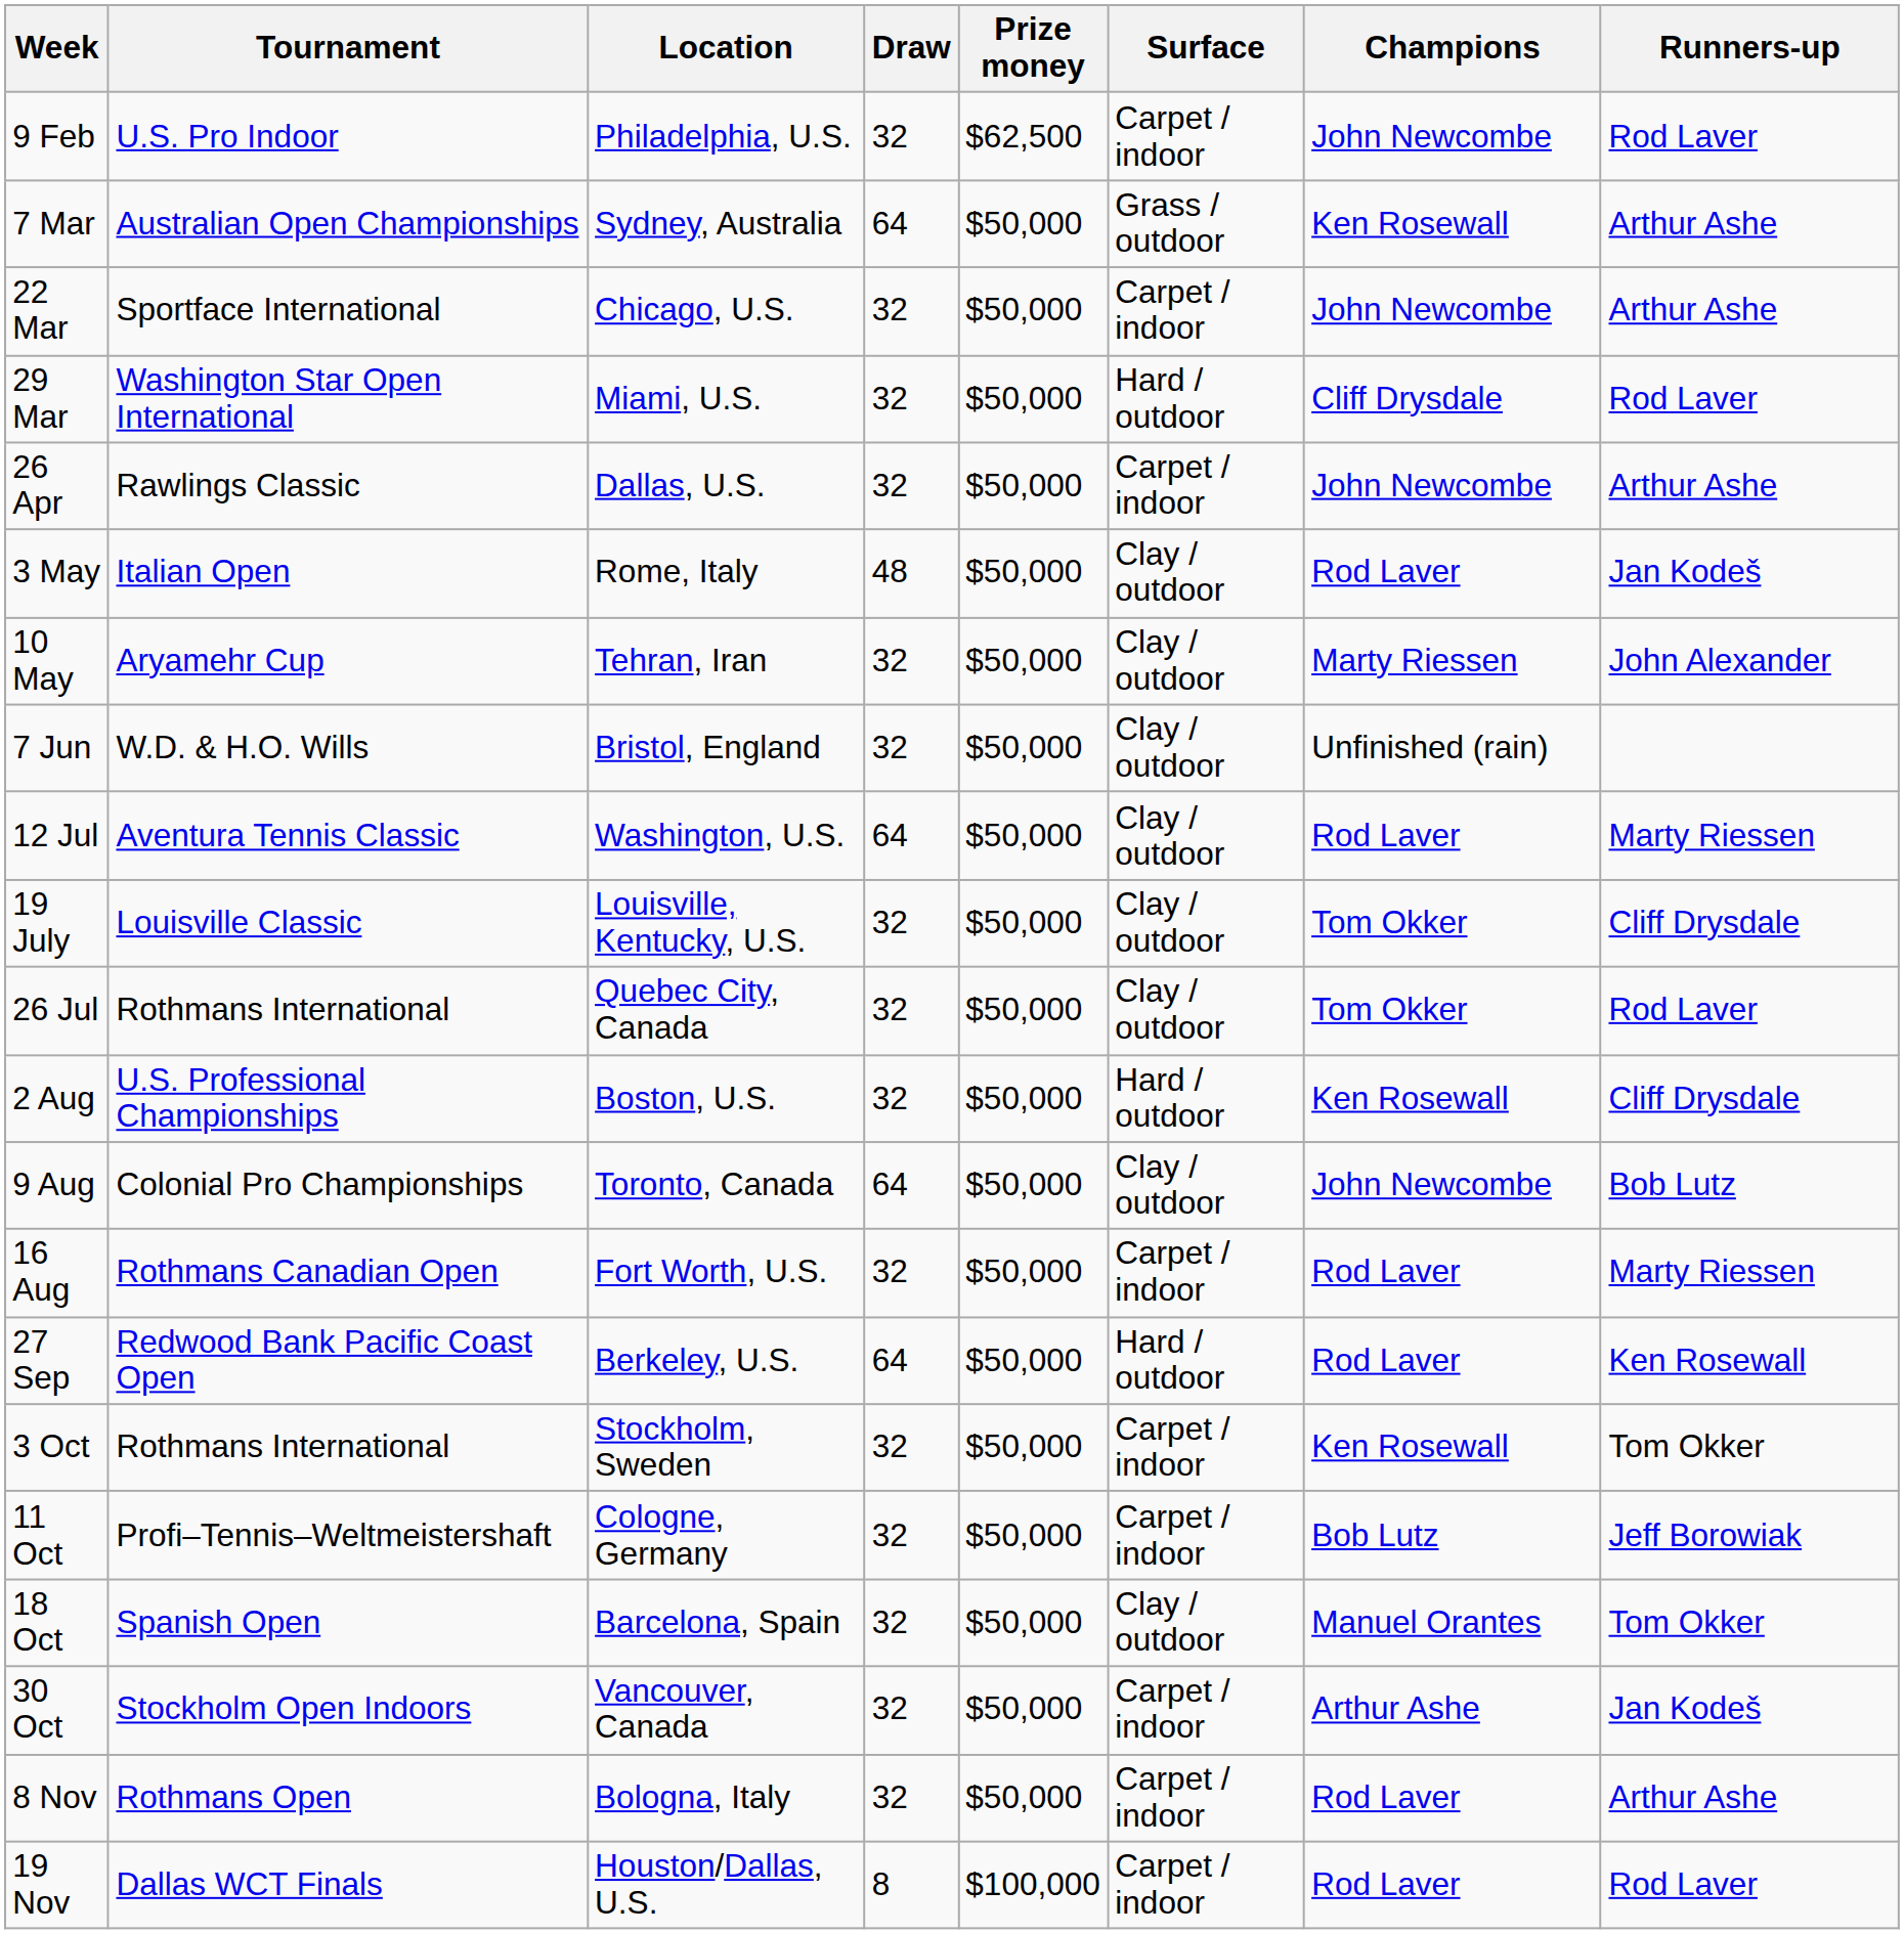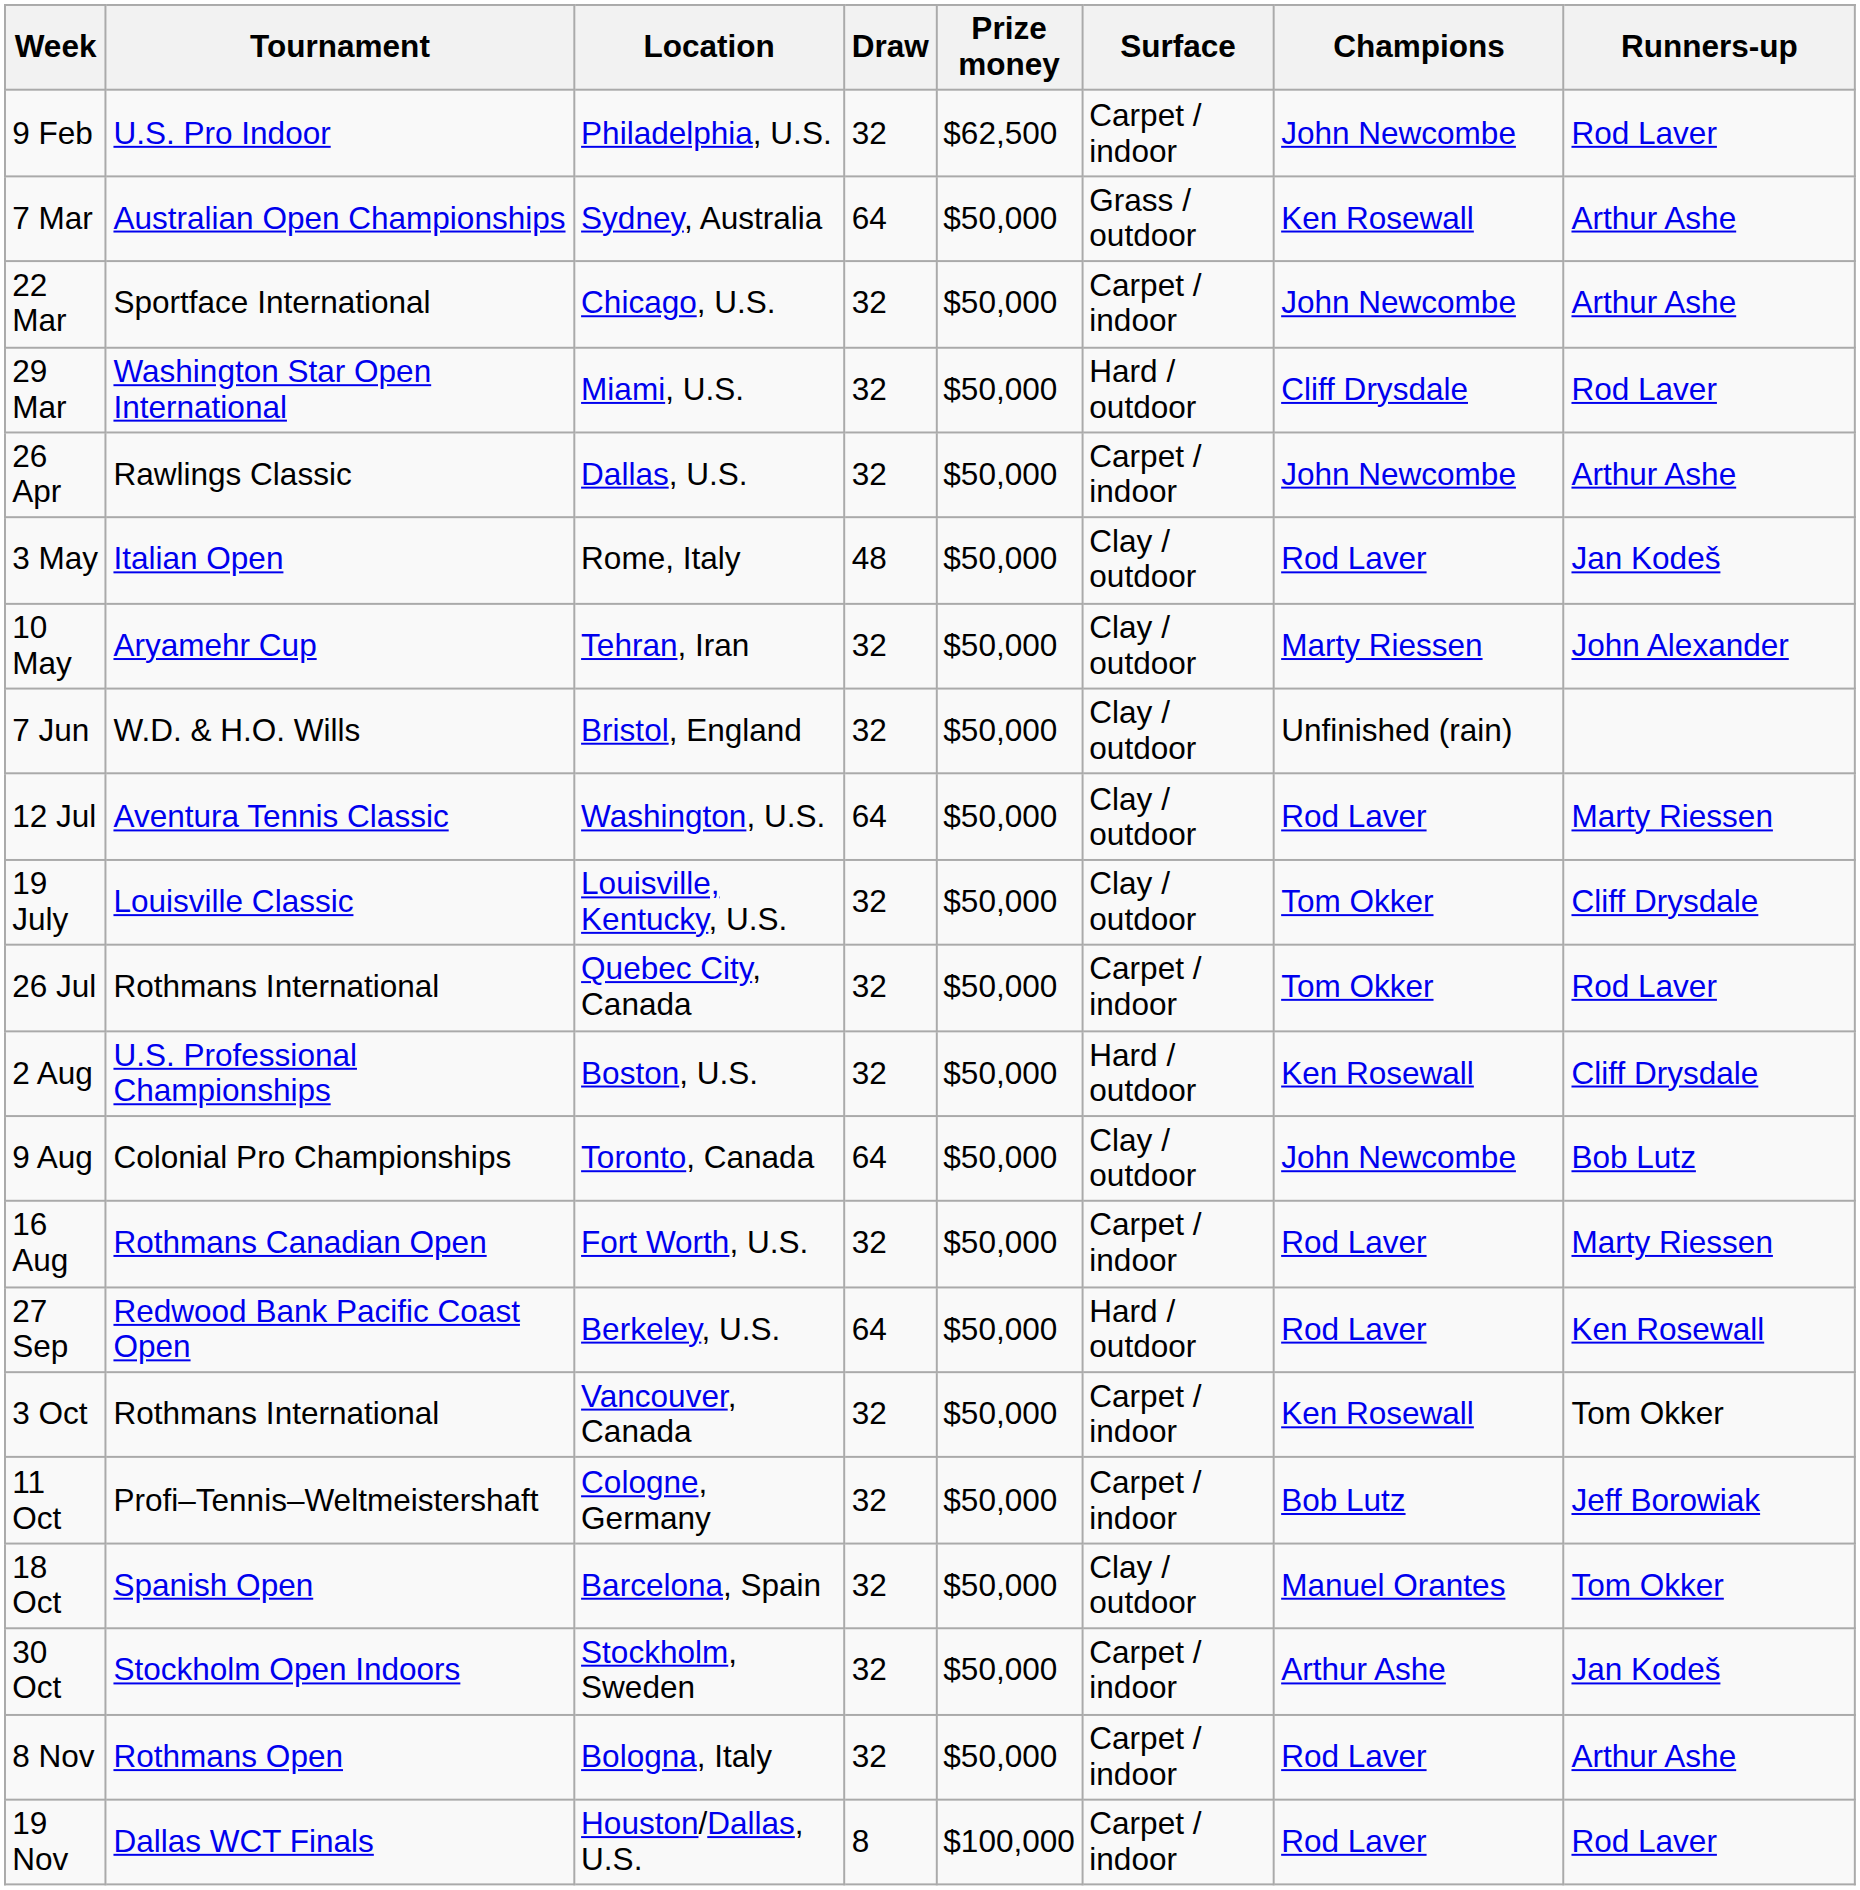26 Jul | Surface: Clay / outdoor -> Carpet / indoor
3 Oct | Location: Stockholm, Sweden -> Vancouver, Canada
30 Oct | Location: Vancouver, Canada -> Stockholm, Sweden
